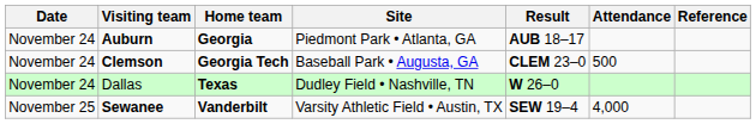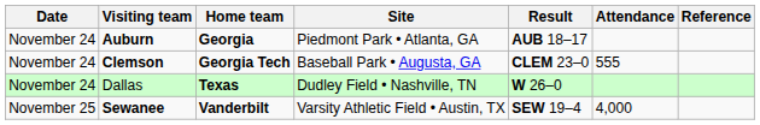Clemson | Attendance: 500 -> 555
